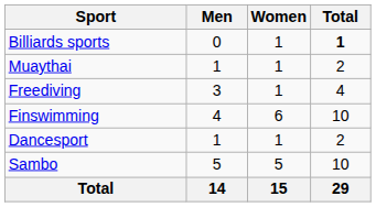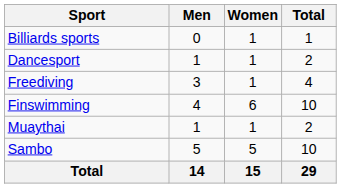Billiards sports | Total: bold -> normal
rows swapped: Dancesport <-> Muaythai
